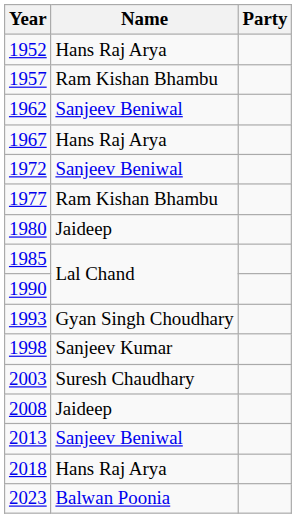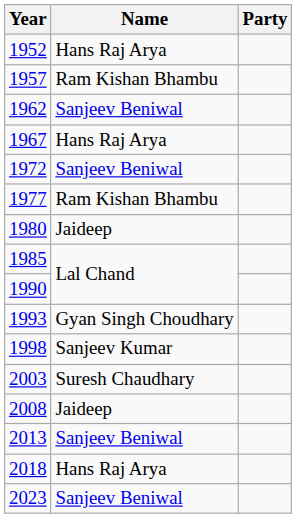2023 | Name: Balwan Poonia -> Sanjeev Beniwal
